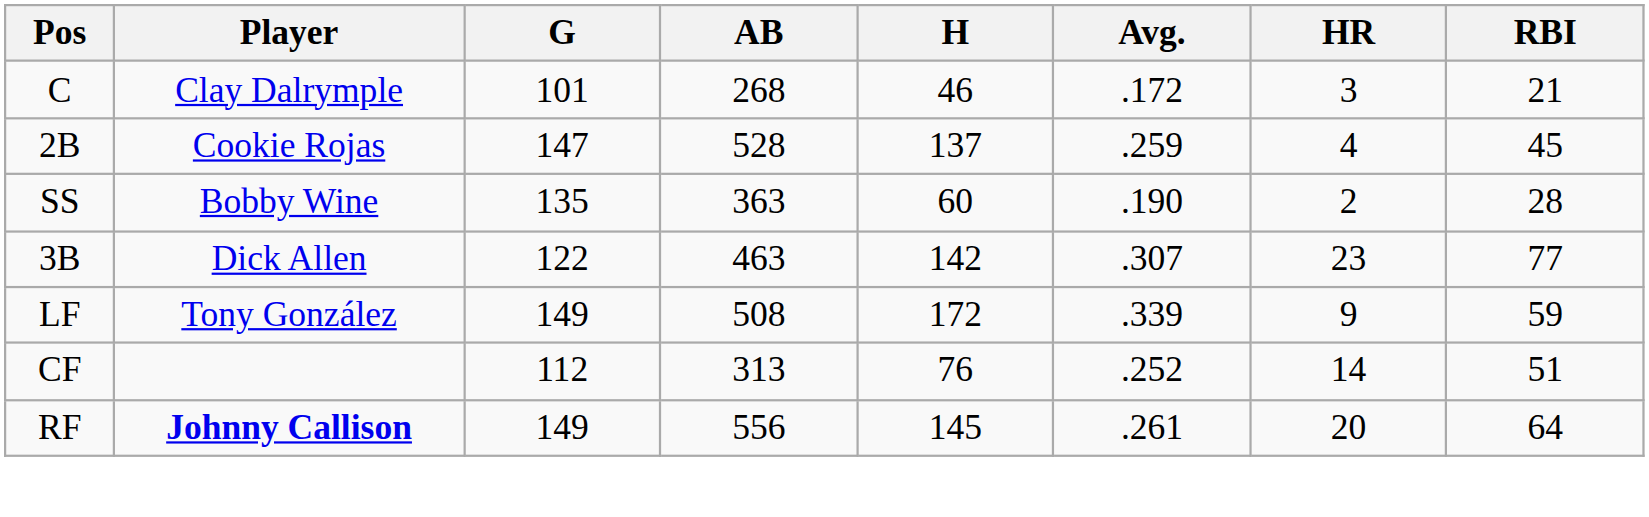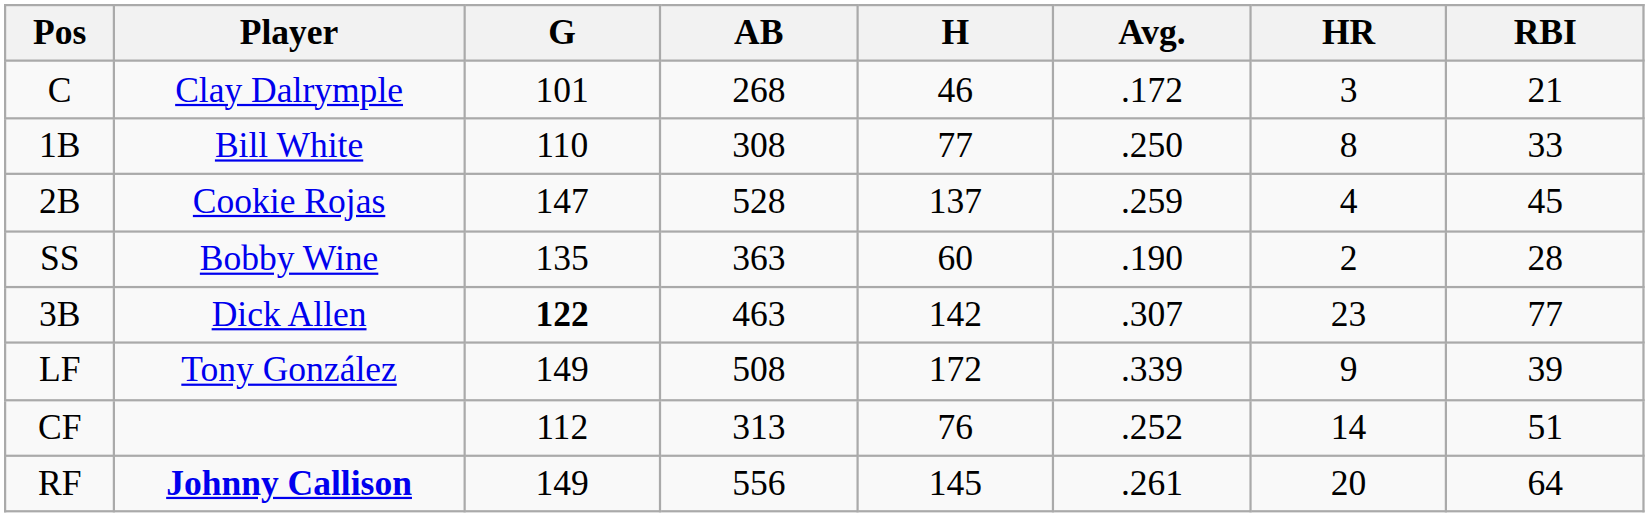+ row: 1B | Bill White | 110 | 308 | 77 | .250 | 8 | 33
3B | G: normal -> bold
LF | RBI: 59 -> 39
